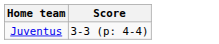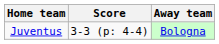+ column: Away team | Bologna
